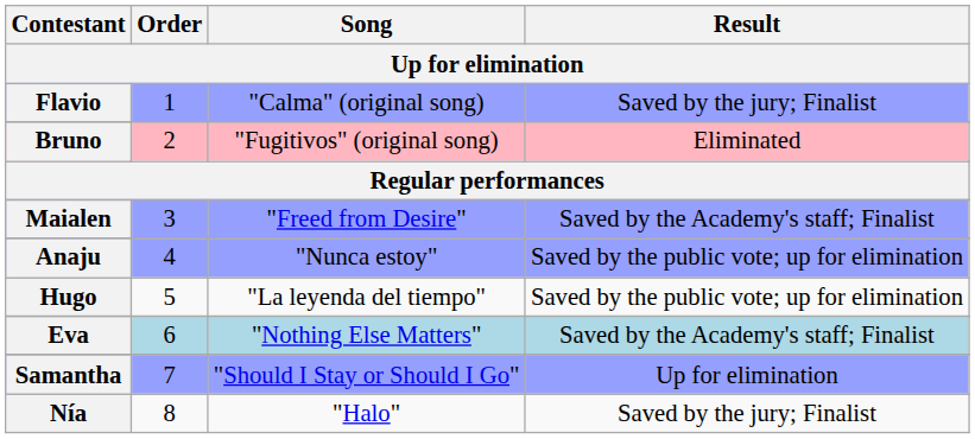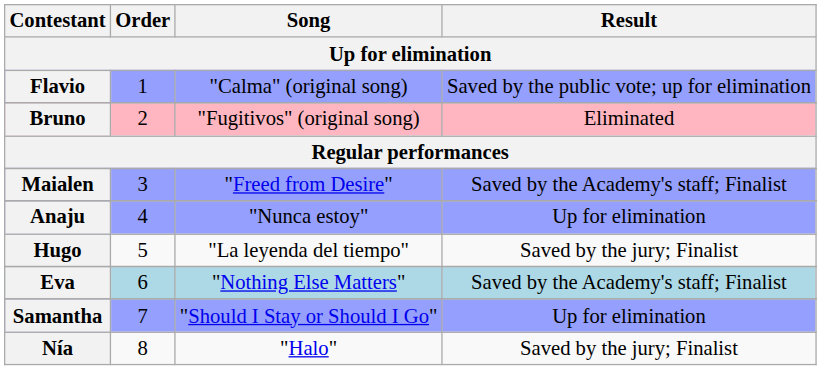Flavio | Result: Saved by the jury; Finalist -> Saved by the public vote; up for elimination
Anaju | Result: Saved by the public vote; up for elimination -> Up for elimination
Hugo | Result: Saved by the public vote; up for elimination -> Saved by the jury; Finalist
